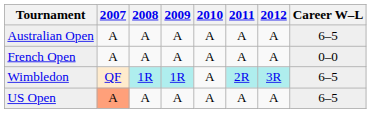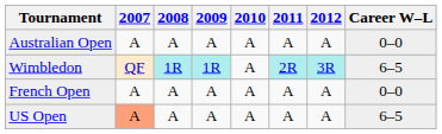Australian Open | Career W–L: 6–5 -> 0–0
rows swapped: French Open <-> Wimbledon
